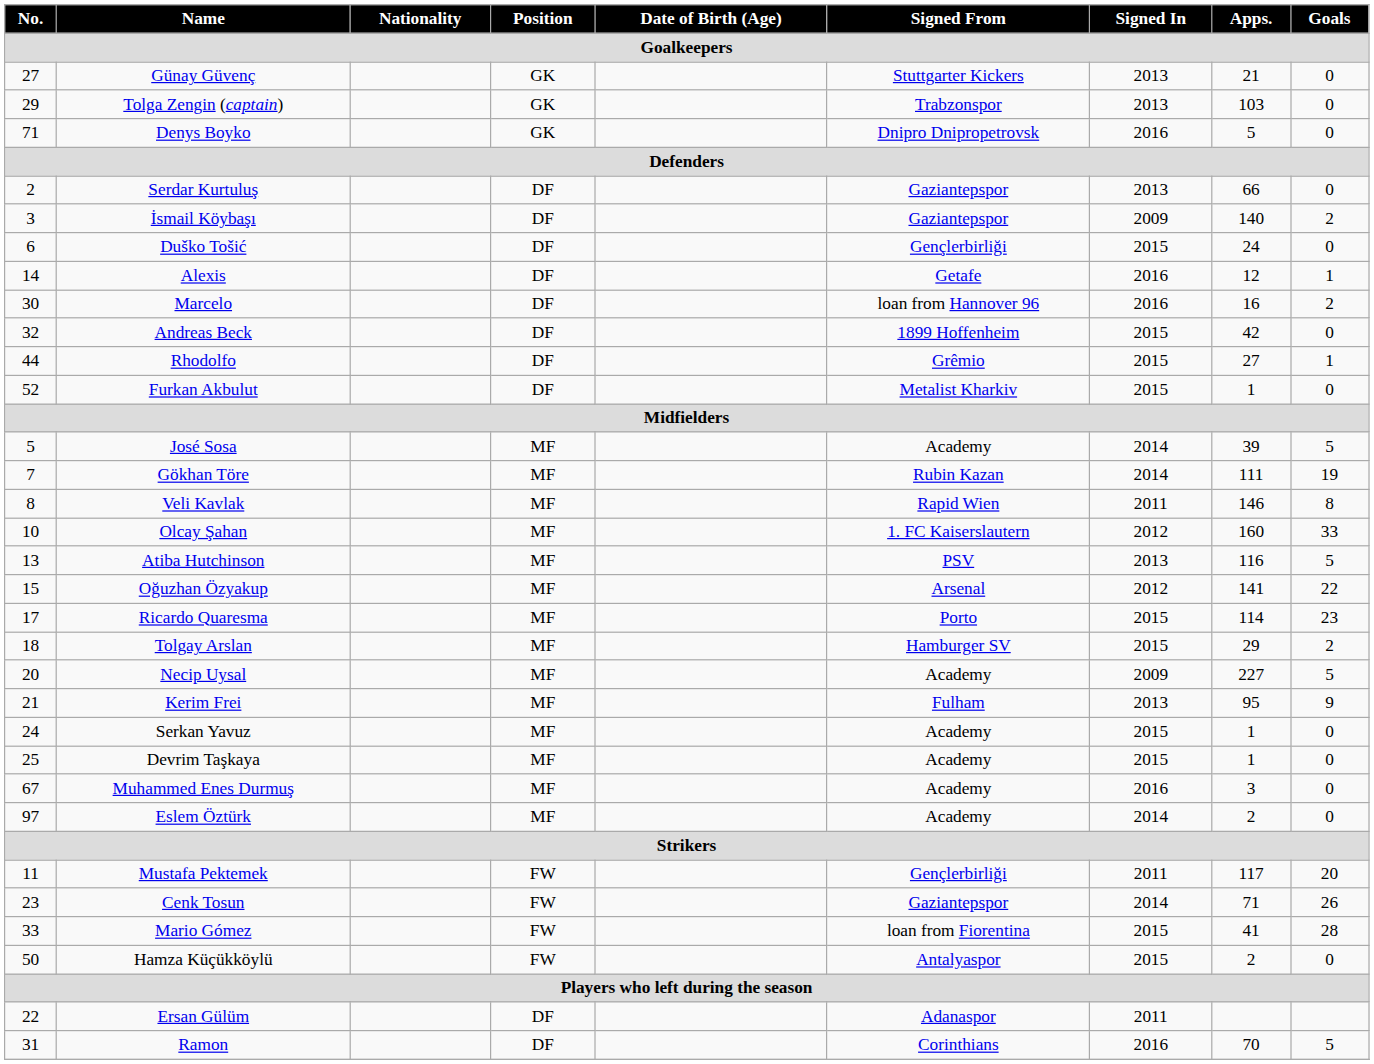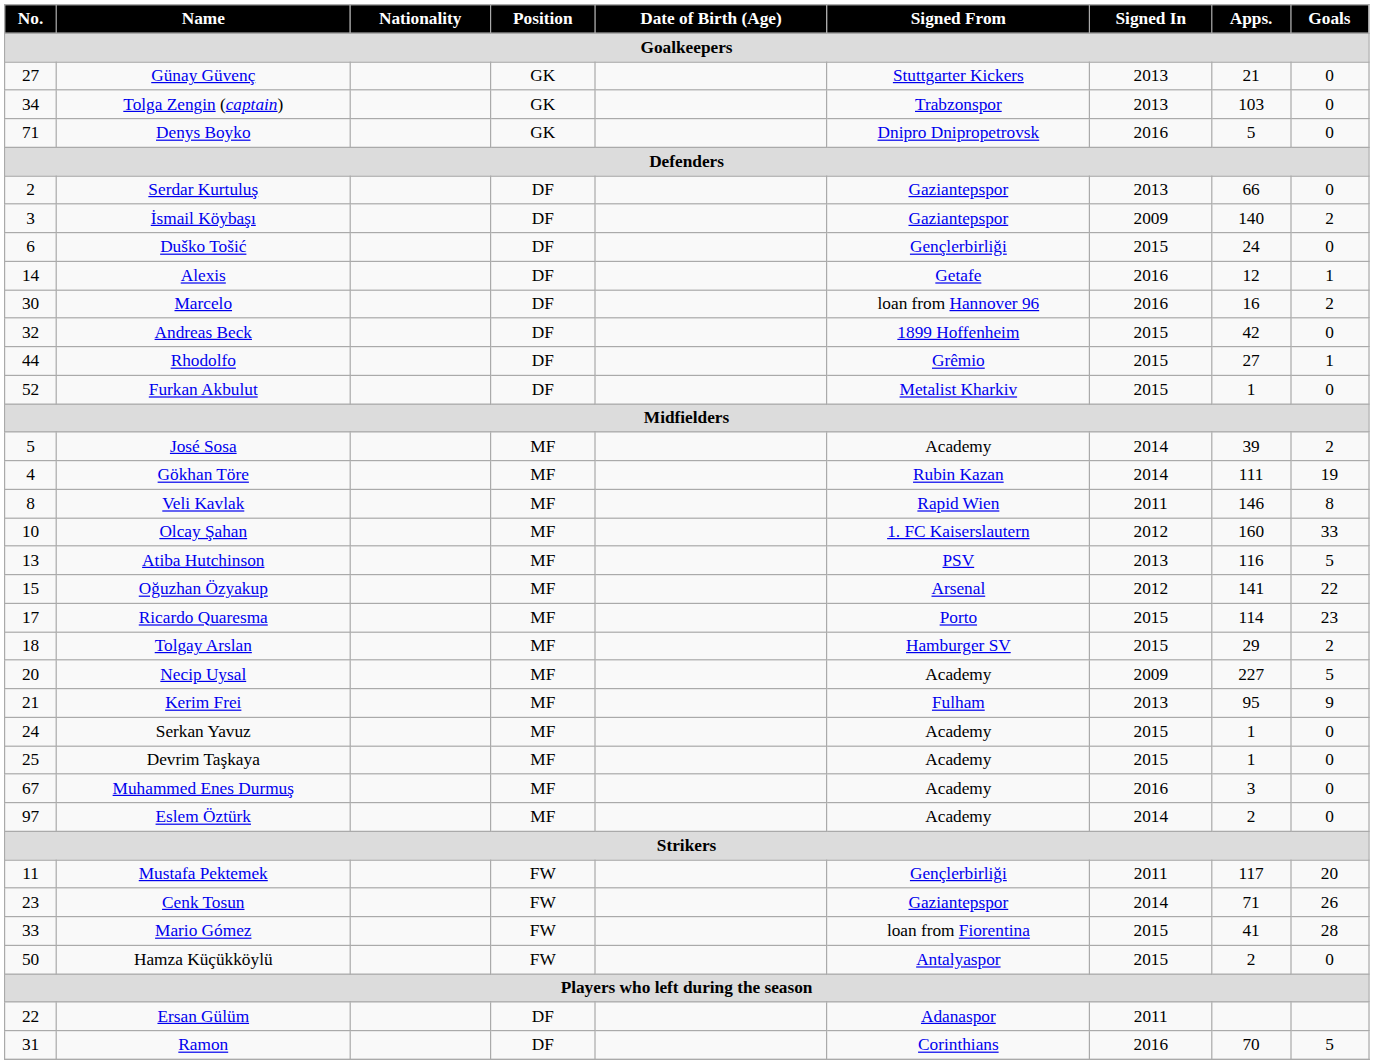Tolga Zengin (captain) | No.: 29 -> 34
José Sosa | Goals: 5 -> 2
Gökhan Töre | No.: 7 -> 4
